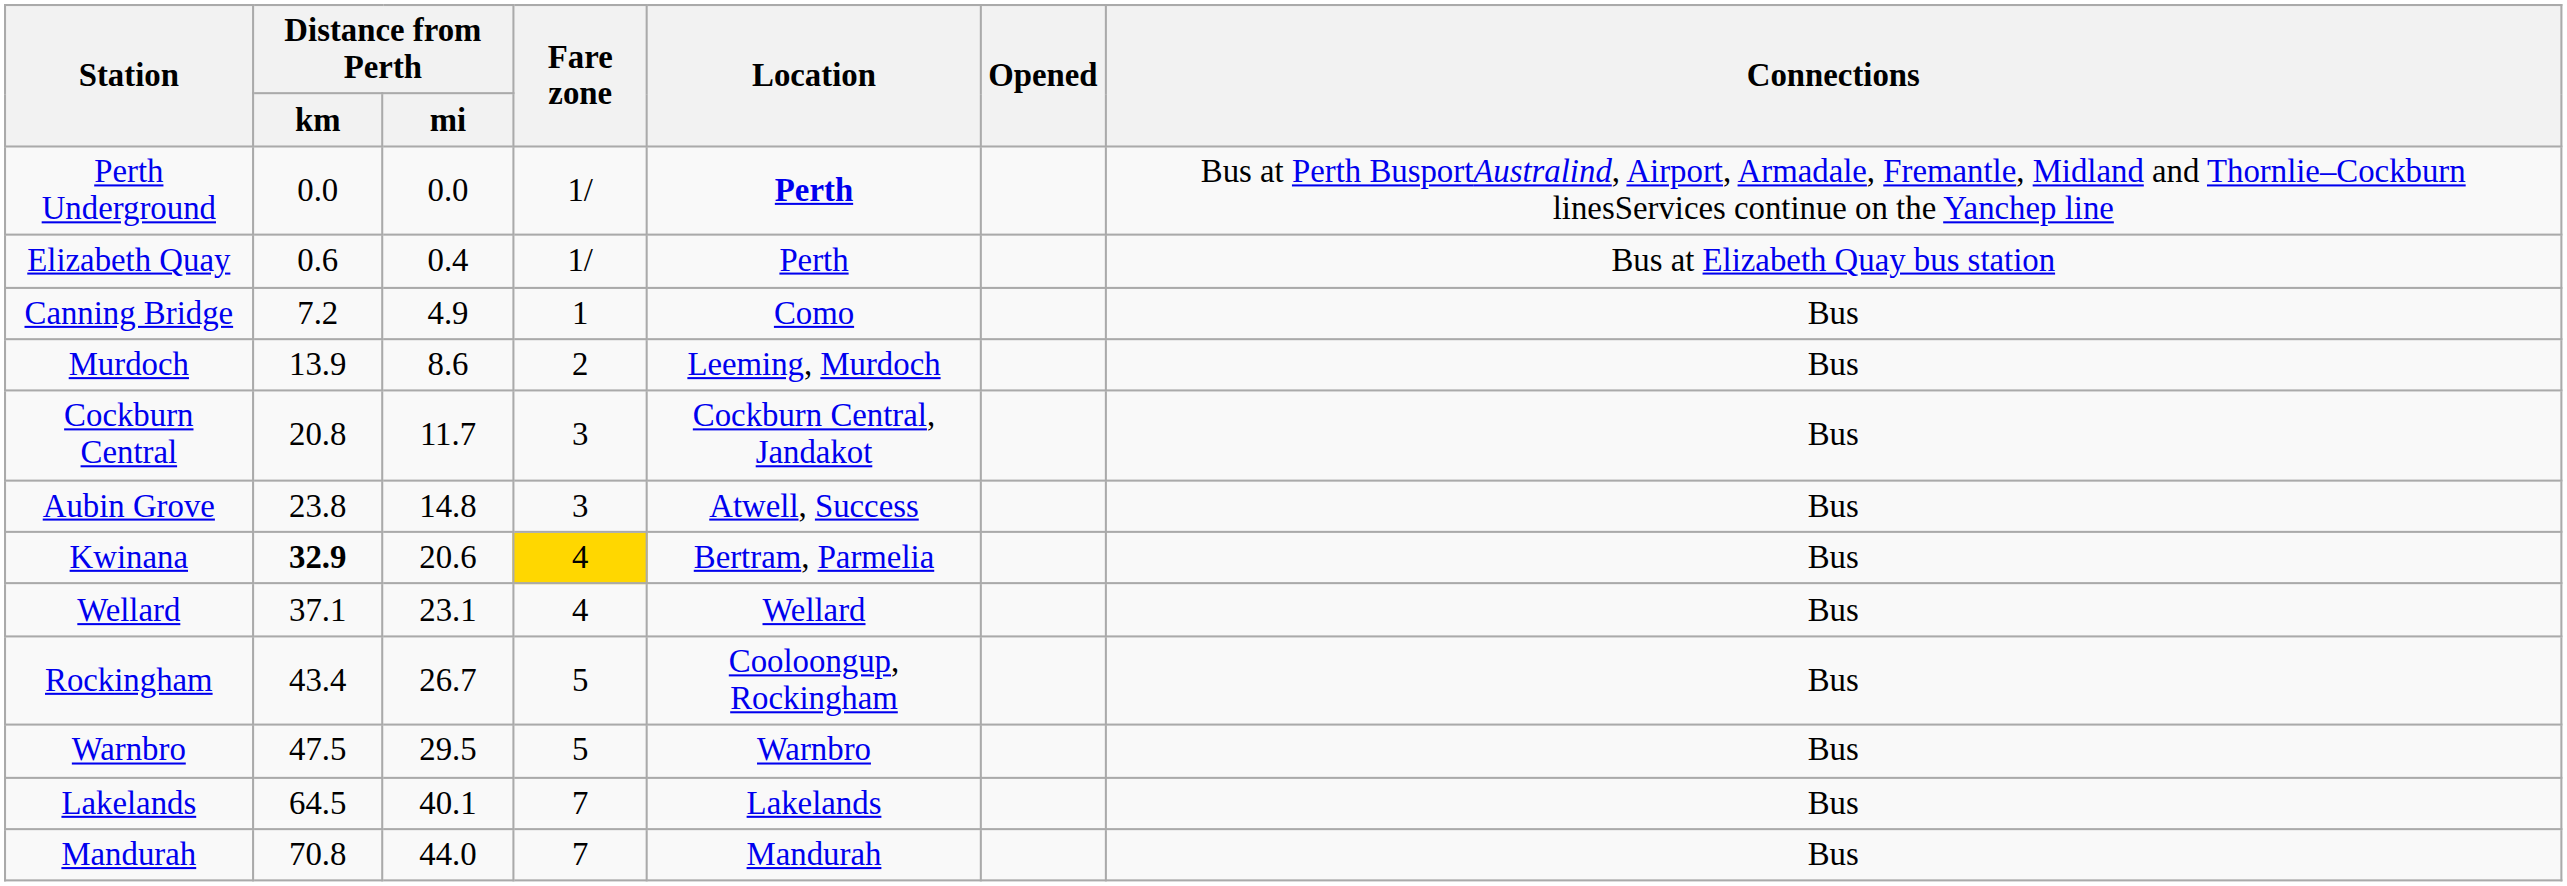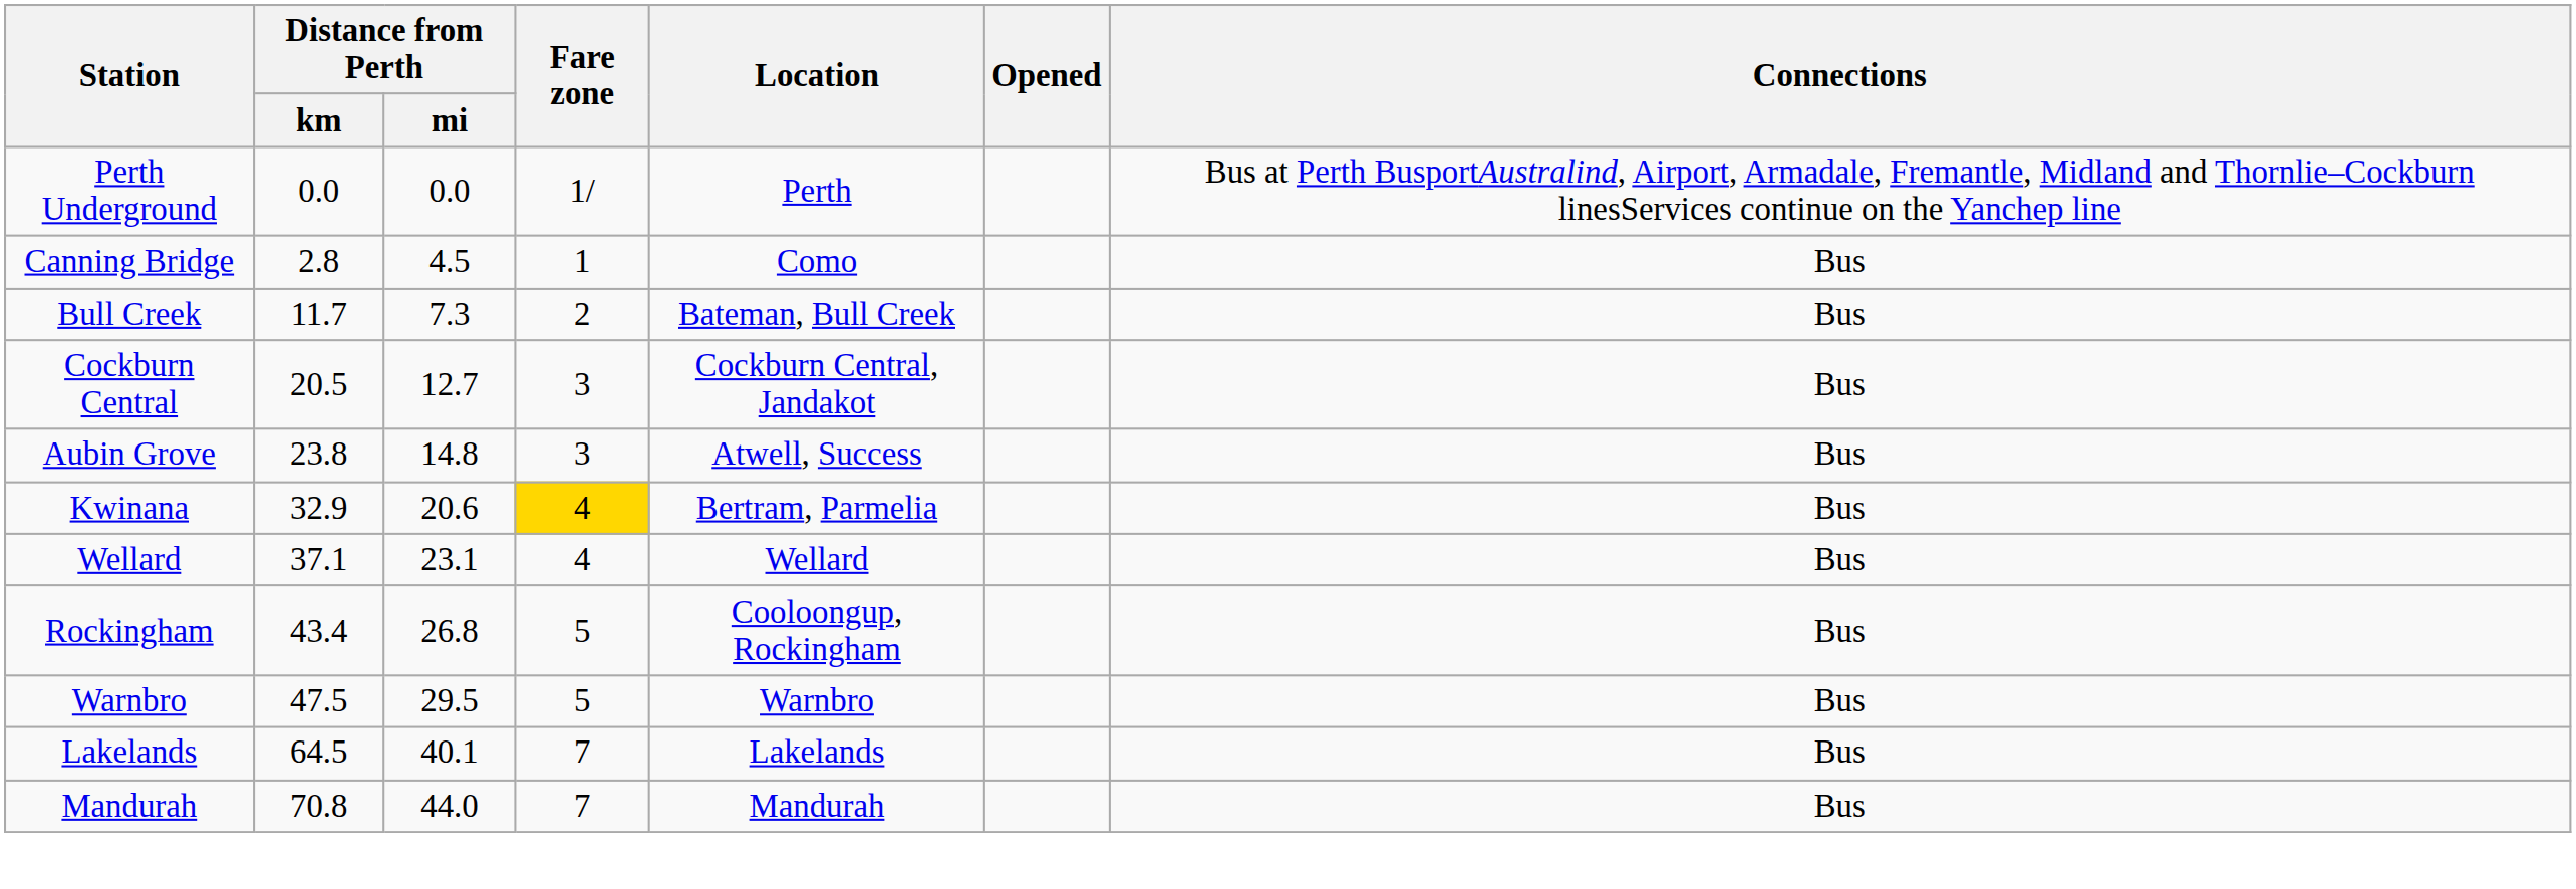Perth Underground | Location: bold -> normal
- row: Elizabeth Quay | 0.6 | 0.4 | 1/ | Perth | Bus at Elizabeth Quay bus station
Canning Bridge | Distance from Perth / km: 7.2 -> 2.8
Canning Bridge | Distance from Perth / mi: 4.9 -> 4.5
+ row: Bull Creek | 11.7 | 7.3 | 2 | Bateman, Bull Creek | Bus
- row: Murdoch | 13.9 | 8.6 | 2 | Leeming, Murdoch | Bus
Cockburn Central | Distance from Perth / km: 20.8 -> 20.5
Cockburn Central | Distance from Perth / mi: 11.7 -> 12.7
Kwinana | Distance from Perth / km: bold -> normal
Rockingham | Distance from Perth / mi: 26.7 -> 26.8
